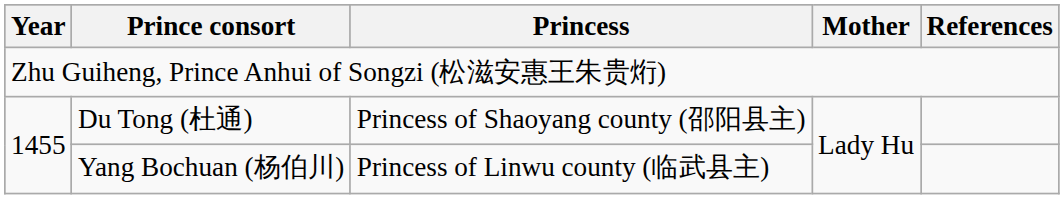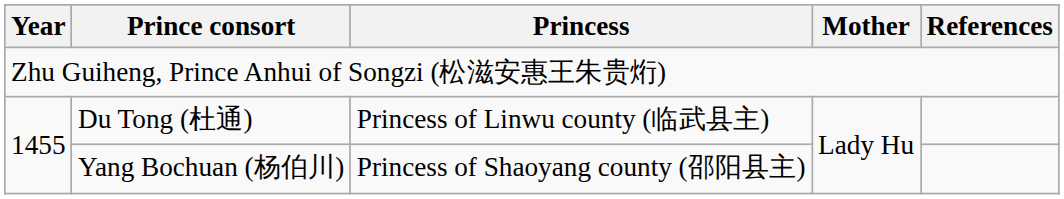Du Tong (杜通) | Princess: Princess of Shaoyang county (邵阳县主) -> Princess of Linwu county (临武县主)
Yang Bochuan (杨伯川) | Princess: Princess of Linwu county (临武县主) -> Princess of Shaoyang county (邵阳县主)
